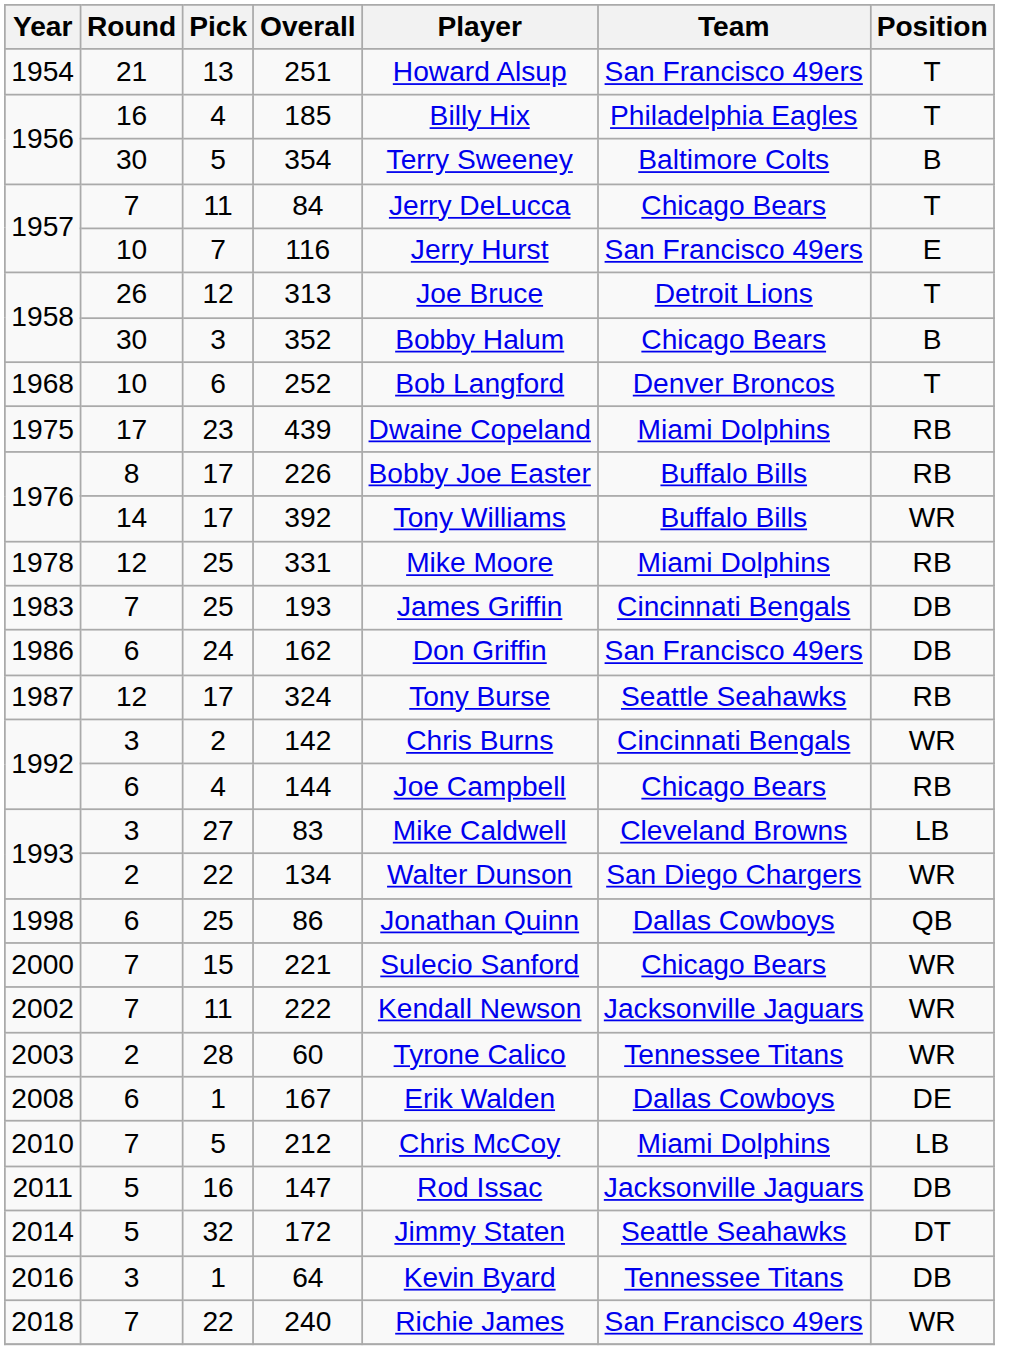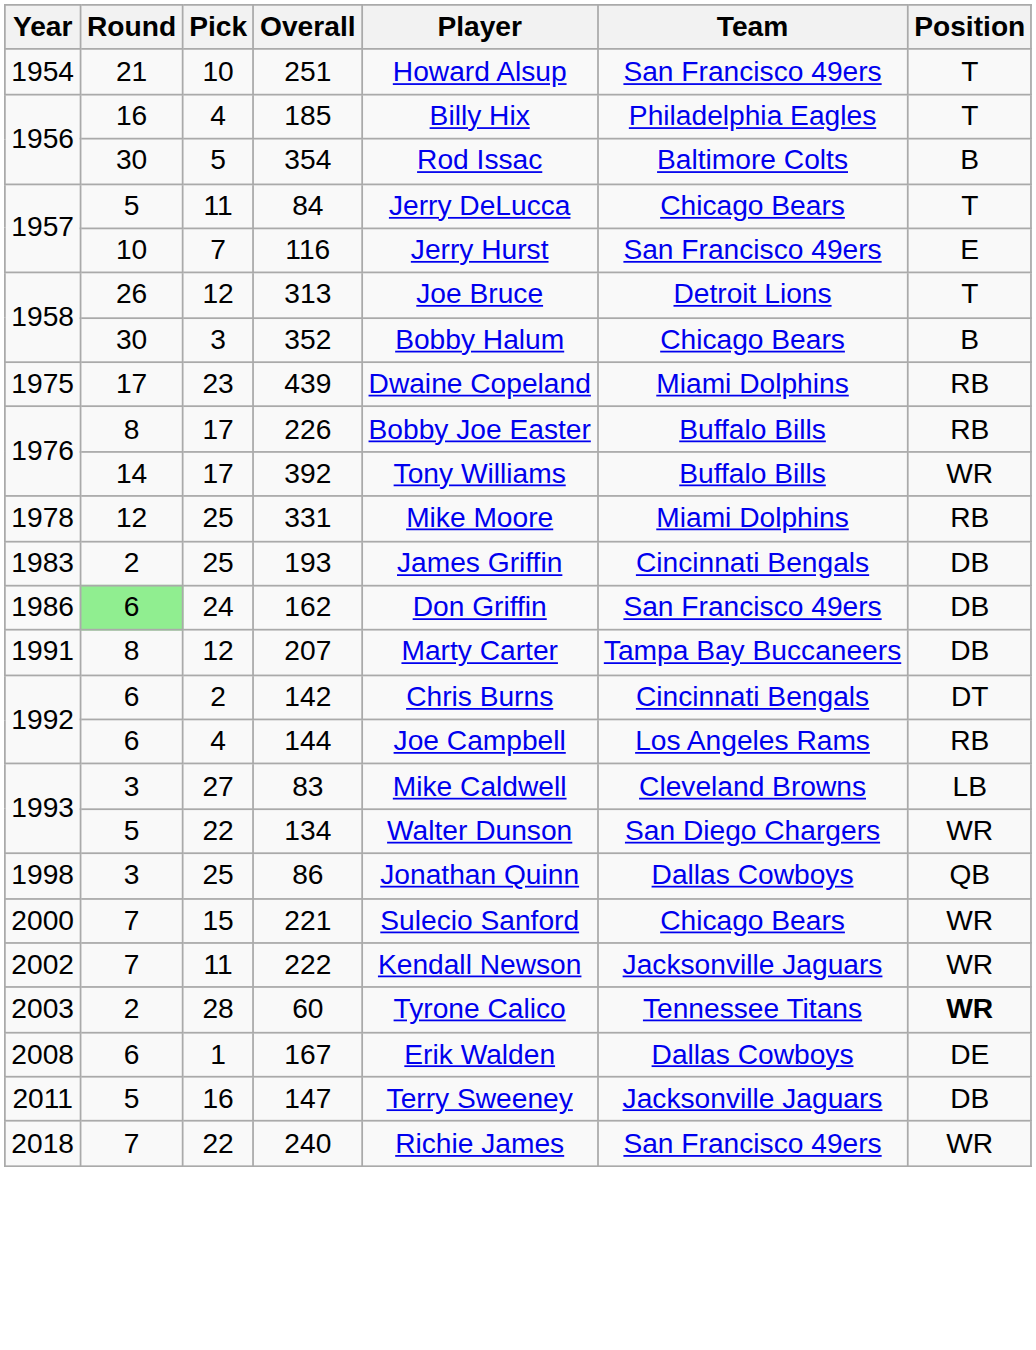251 | Pick: 13 -> 10
354 | Player: Terry Sweeney -> Rod Issac
84 | Round: 7 -> 5
- row: 1968 | 10 | 6 | 252 | Bob Langford | Denver Broncos | T
193 | Round: 7 -> 2
162 | Round: no background -> lightgreen background
- row: 1987 | 12 | 17 | 324 | Tony Burse | Seattle Seahawks | RB
+ row: 1991 | 8 | 12 | 207 | Marty Carter | Tampa Bay Buccaneers | DB
142 | Round: 3 -> 6
142 | Position: WR -> DT
144 | Team: Chicago Bears -> Los Angeles Rams
134 | Round: 2 -> 5
86 | Round: 6 -> 3
60 | Position: normal -> bold
- row: 2010 | 7 | 5 | 212 | Chris McCoy | Miami Dolphins | LB
147 | Player: Rod Issac -> Terry Sweeney
- row: 2014 | 5 | 32 | 172 | Jimmy Staten | Seattle Seahawks | DT
- row: 2016 | 3 | 1 | 64 | Kevin Byard | Tennessee Titans | DB
